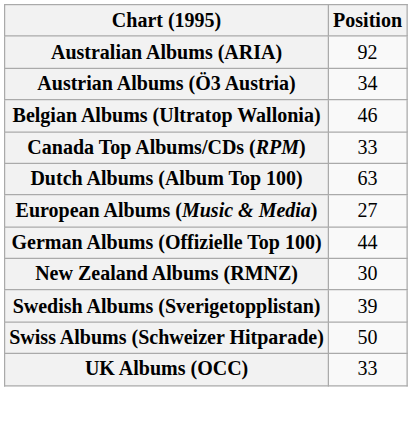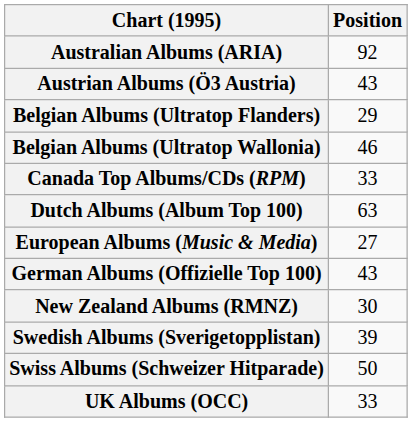Austrian Albums (Ö3 Austria) | Position: 34 -> 43
+ row: Belgian Albums (Ultratop Flanders) | 29
German Albums (Offizielle Top 100) | Position: 44 -> 43
